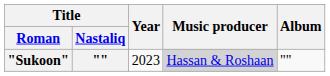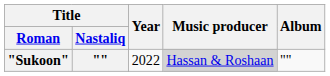"Sukoon" | Year: 2023 -> 2022
